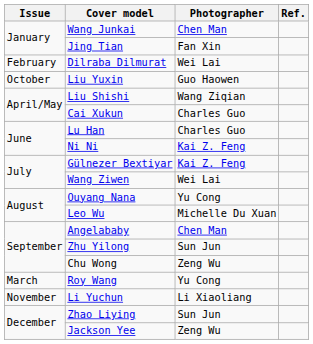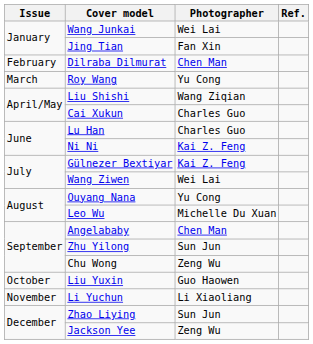Wang Junkai | Photographer: Chen Man -> Wei Lai
Dilraba Dilmurat | Photographer: Wei Lai -> Chen Man
rows swapped: Roy Wang <-> Liu Yuxin
